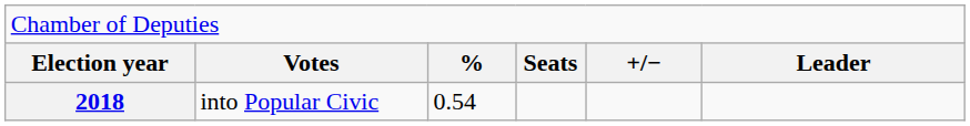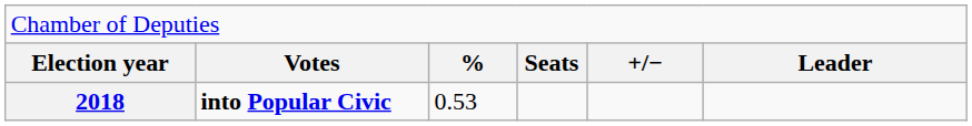2018 | column 2: normal -> bold
2018 | column 3: 0.54 -> 0.53
